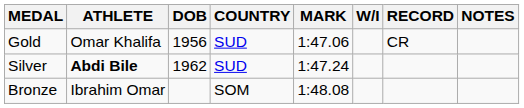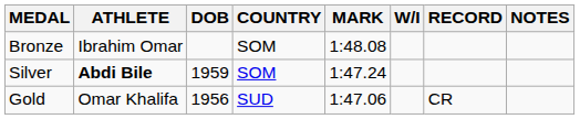rows swapped: Gold <-> Bronze
Silver | DOB: 1962 -> 1959
Silver | COUNTRY: SUD -> SOM
